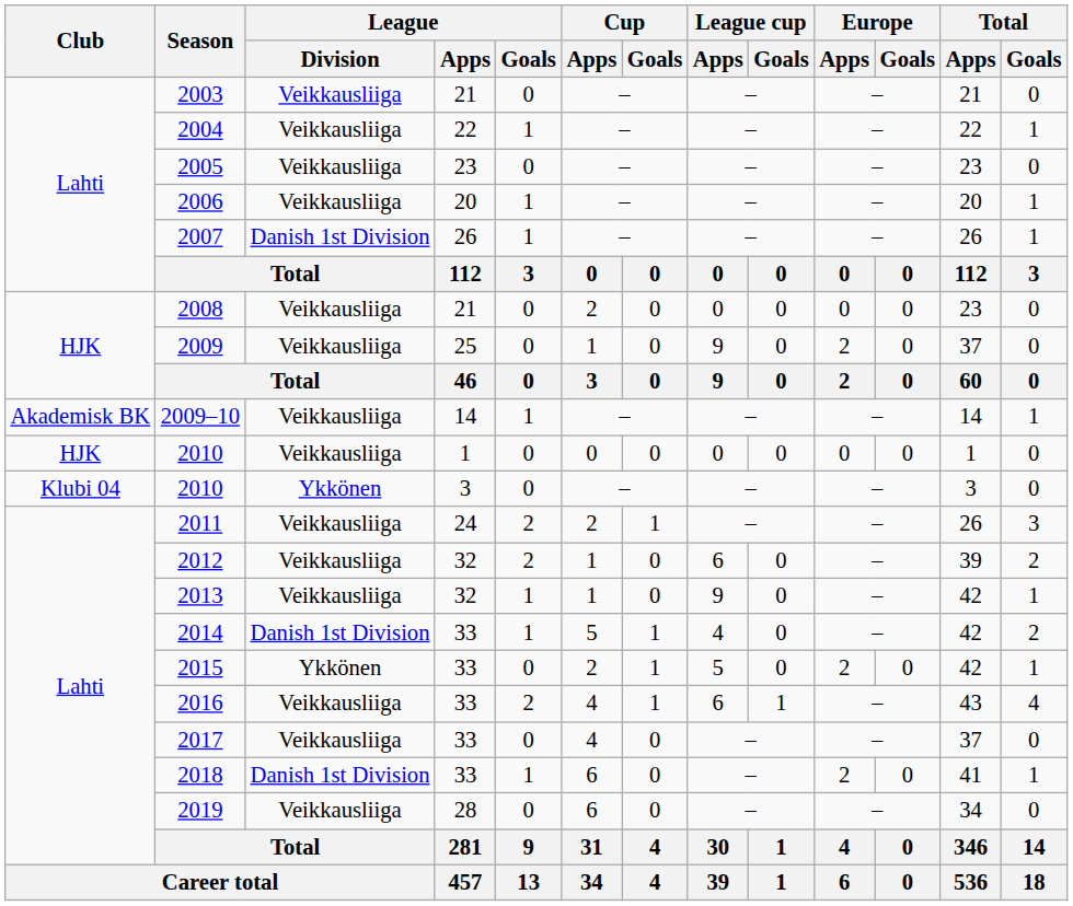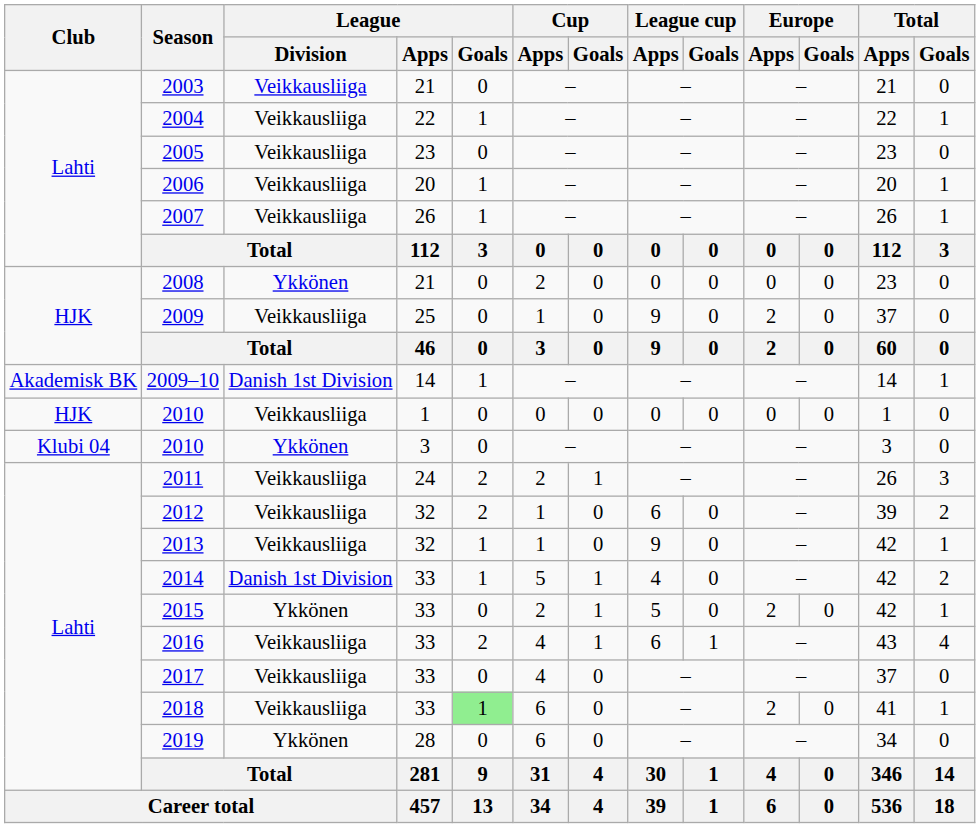2007 | League / Division: Danish 1st Division -> Veikkausliiga
2008 | League / Division: Veikkausliiga -> Ykkönen
2009–10 | League / Division: Veikkausliiga -> Danish 1st Division
2018 | League / Division: Danish 1st Division -> Veikkausliiga
2018 | League / Goals: no background -> lightgreen background
2019 | League / Division: Veikkausliiga -> Ykkönen
